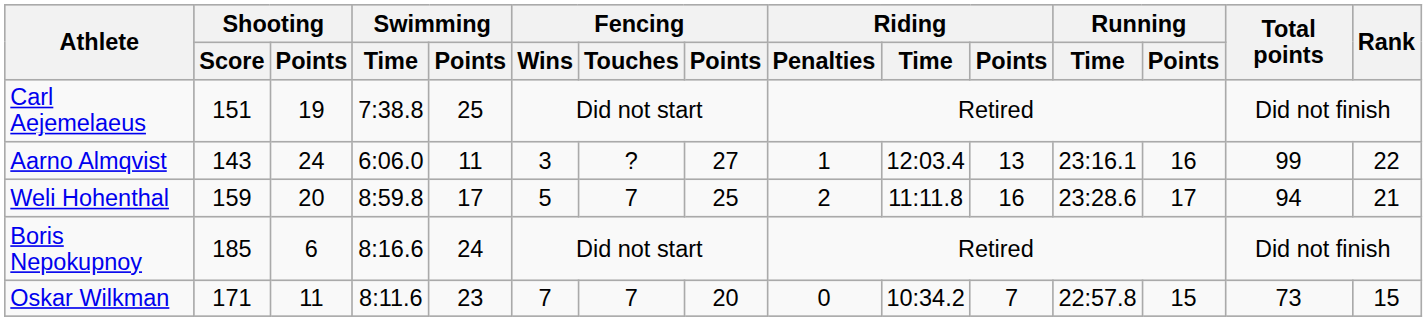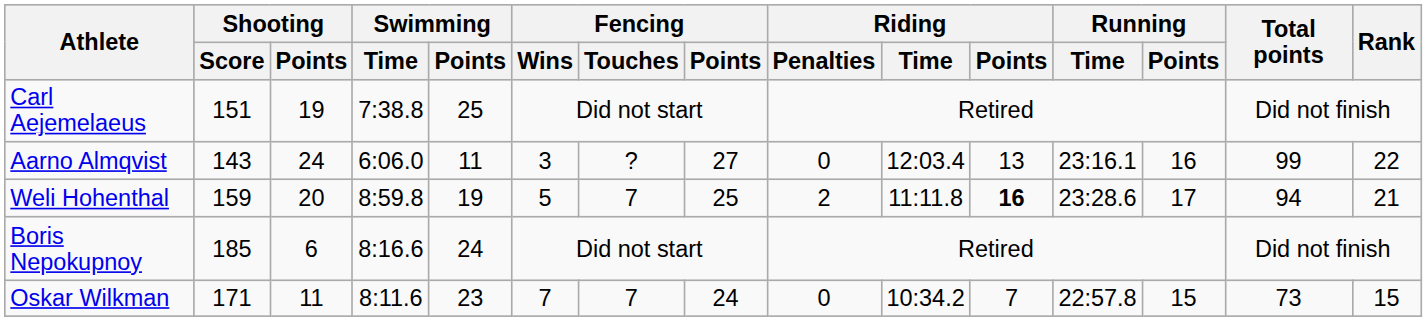Aarno Almqvist | Riding / Penalties: 1 -> 0
Weli Hohenthal | Swimming / Points: 17 -> 19
Weli Hohenthal | Riding / Points: normal -> bold
Oskar Wilkman | Fencing / Points: 20 -> 24
